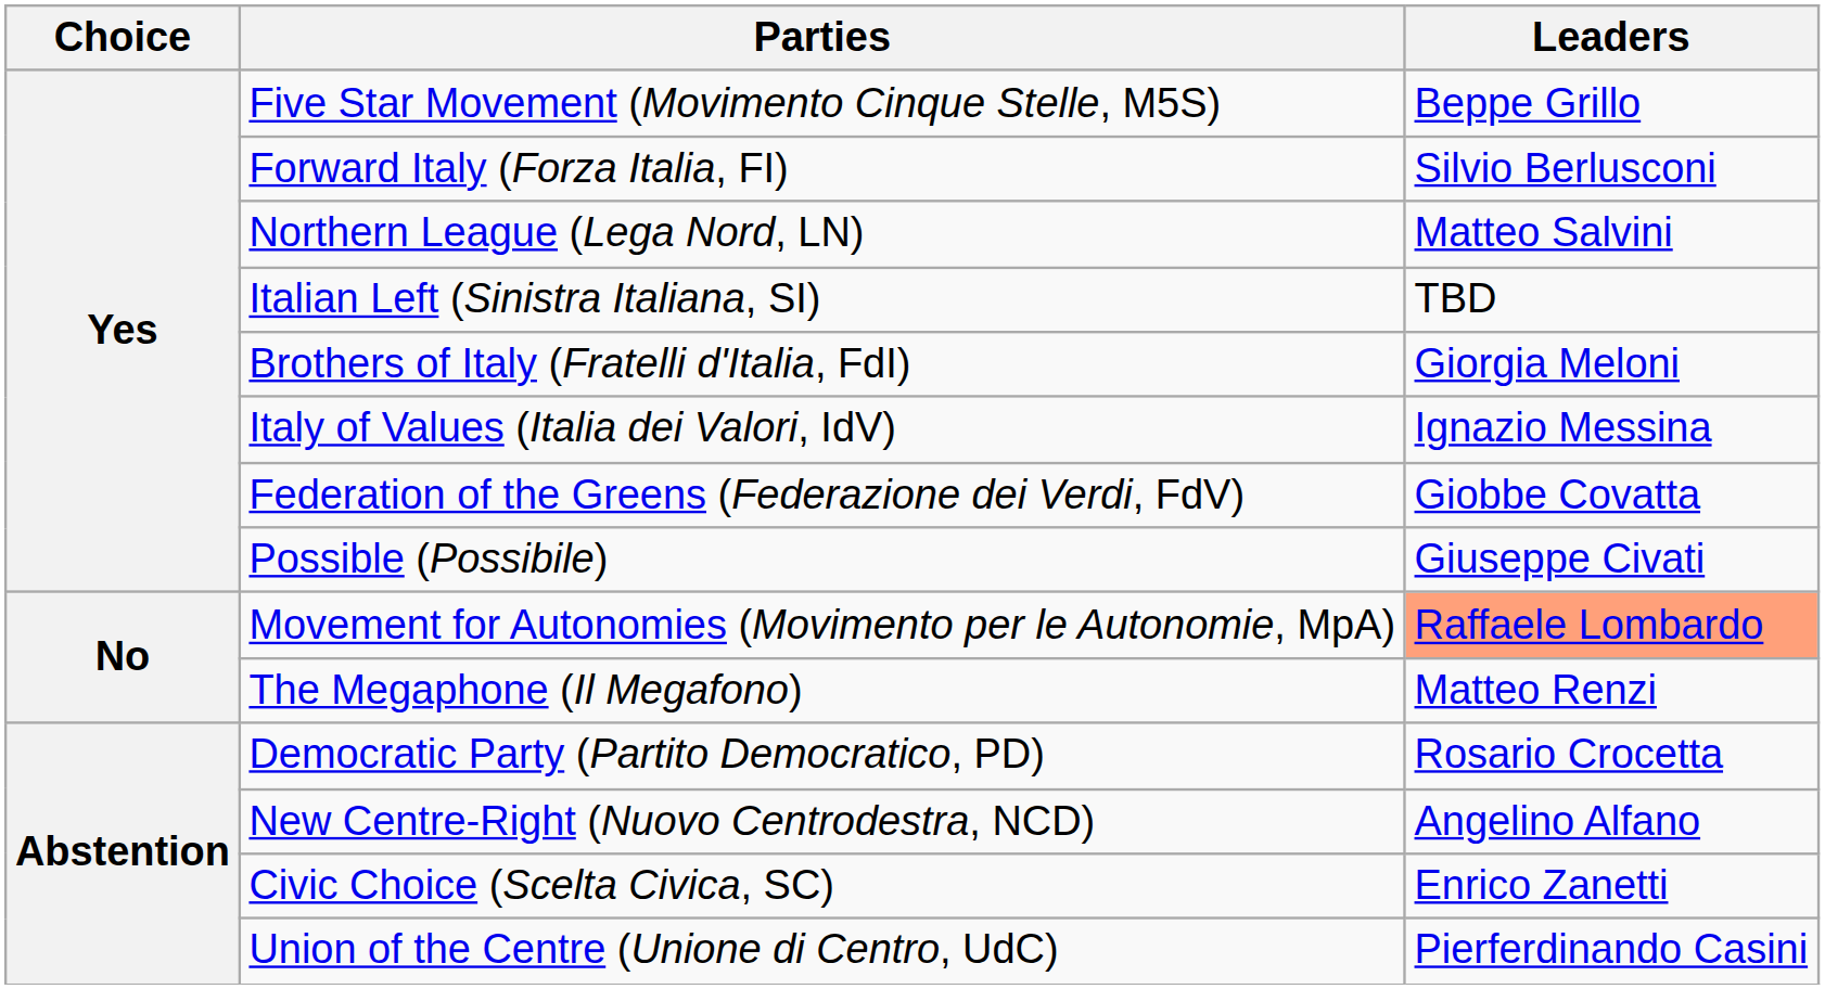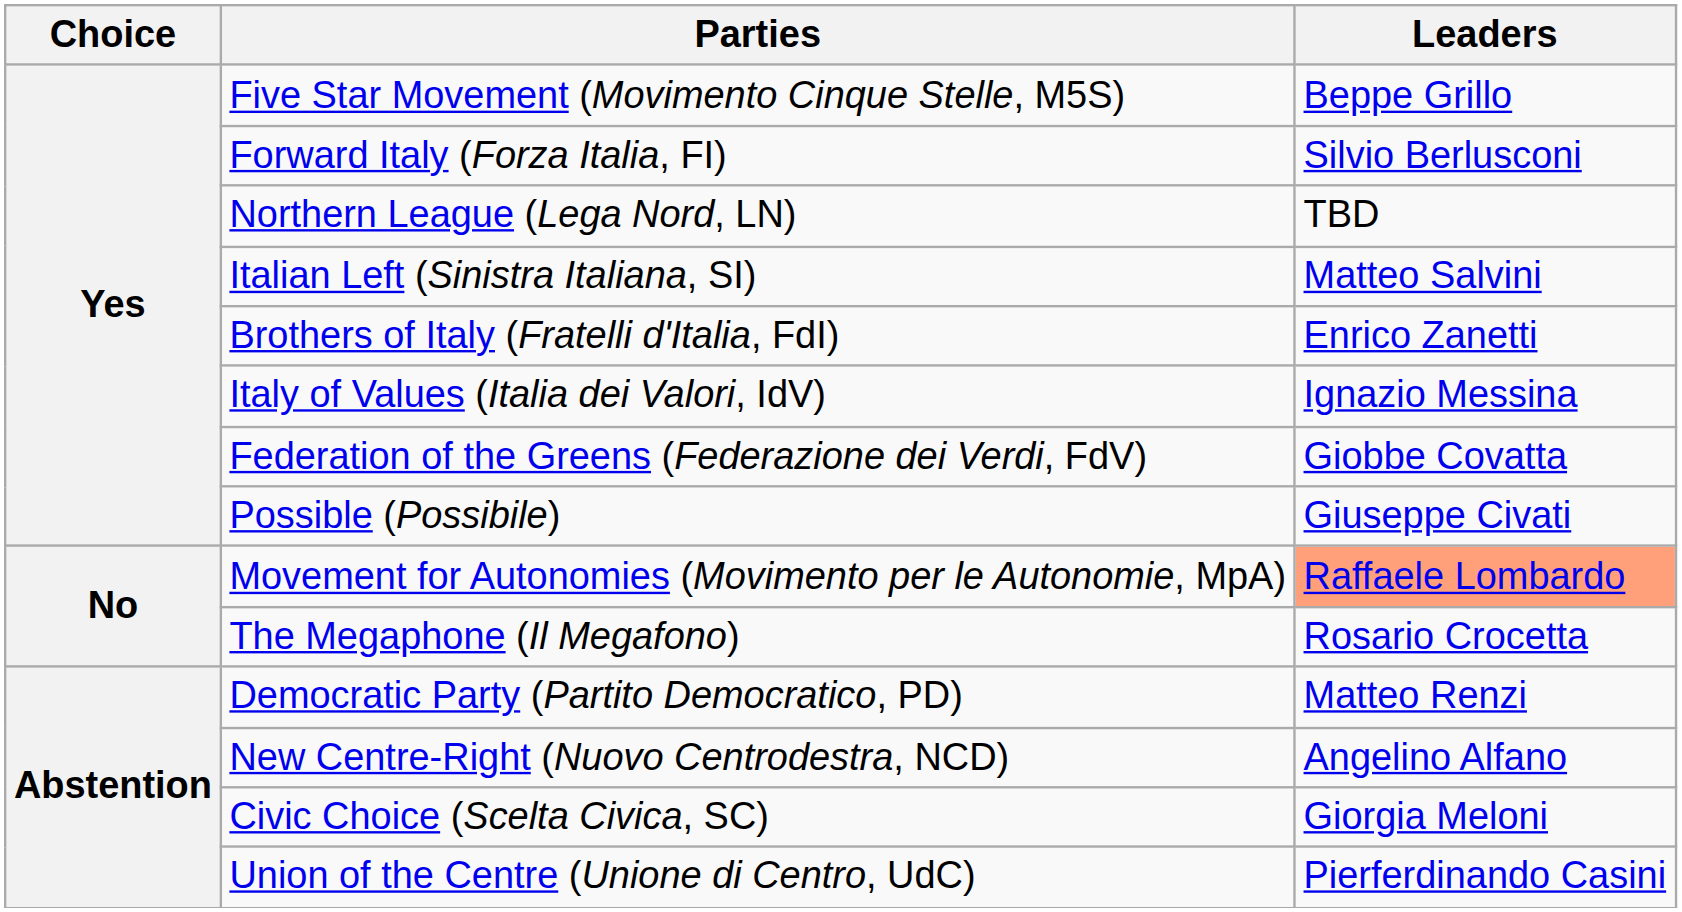Northern League (Lega Nord, LN) | Leaders: Matteo Salvini -> TBD
Italian Left (Sinistra Italiana, SI) | Leaders: TBD -> Matteo Salvini
Brothers of Italy (Fratelli d'Italia, FdI) | Leaders: Giorgia Meloni -> Enrico Zanetti
The Megaphone (Il Megafono) | Leaders: Matteo Renzi -> Rosario Crocetta
Democratic Party (Partito Democratico, PD) | Leaders: Rosario Crocetta -> Matteo Renzi
Civic Choice (Scelta Civica, SC) | Leaders: Enrico Zanetti -> Giorgia Meloni
